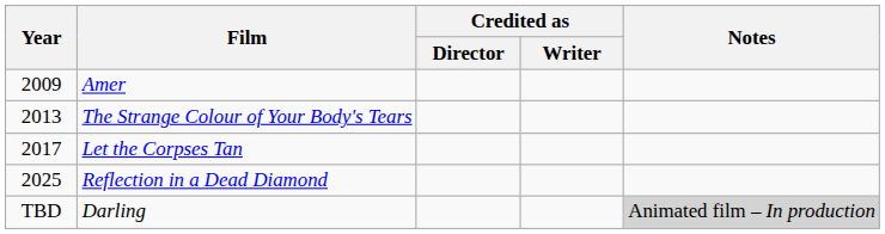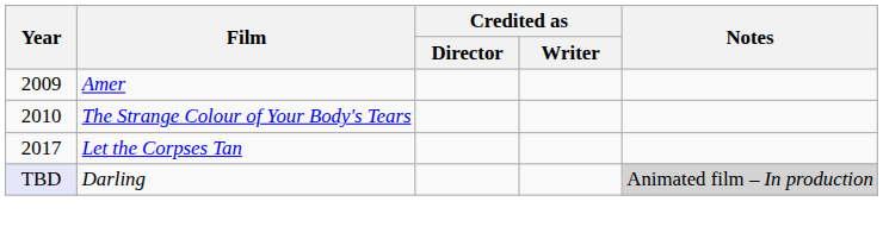The Strange Colour of Your Body's Tears | Year: 2013 -> 2010
- row: 2025 | Reflection in a Dead Diamond
Darling | Year: no background -> lavender background
